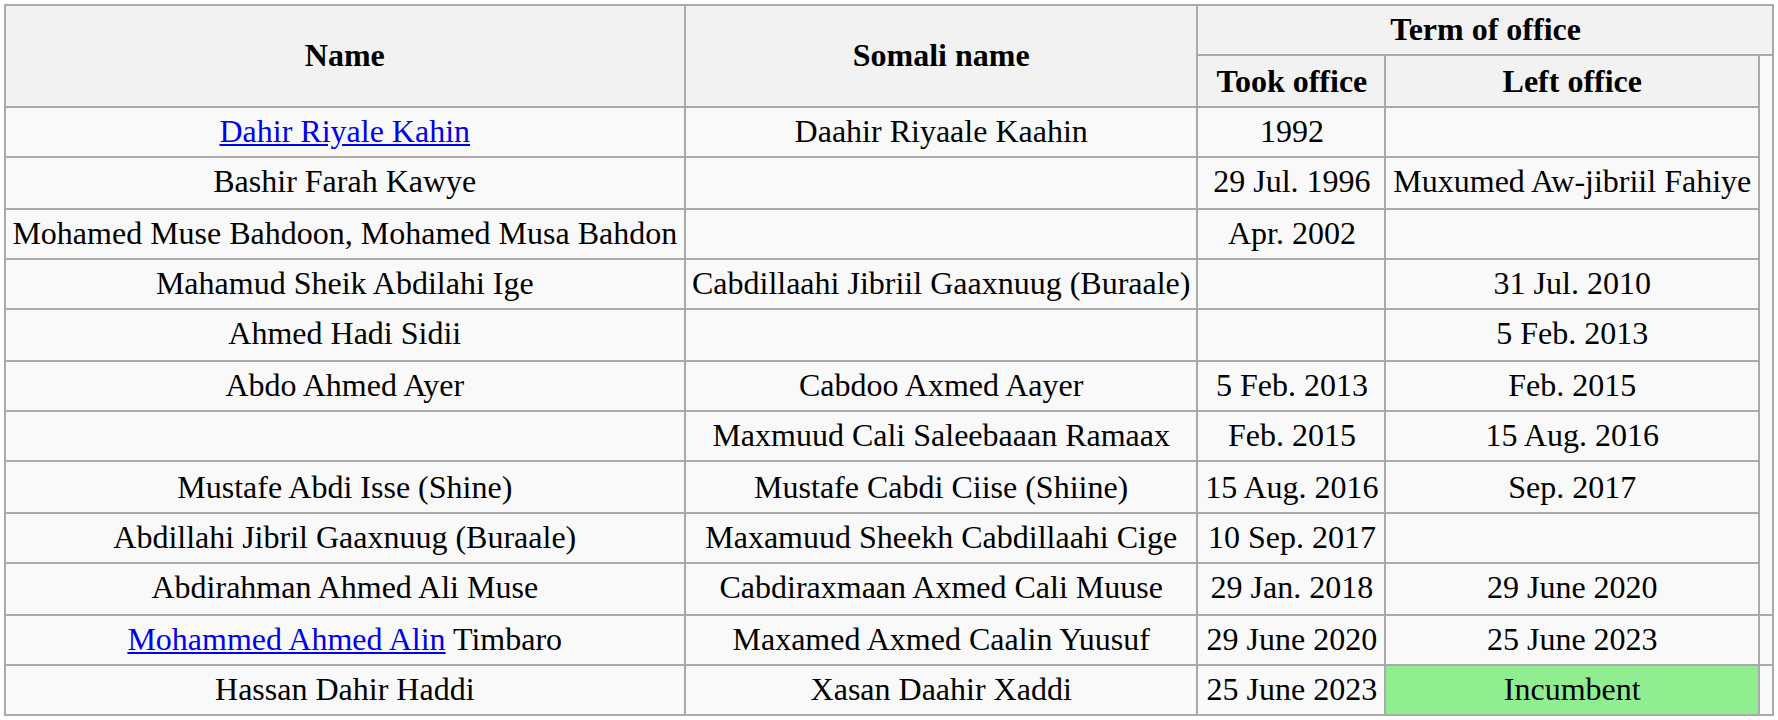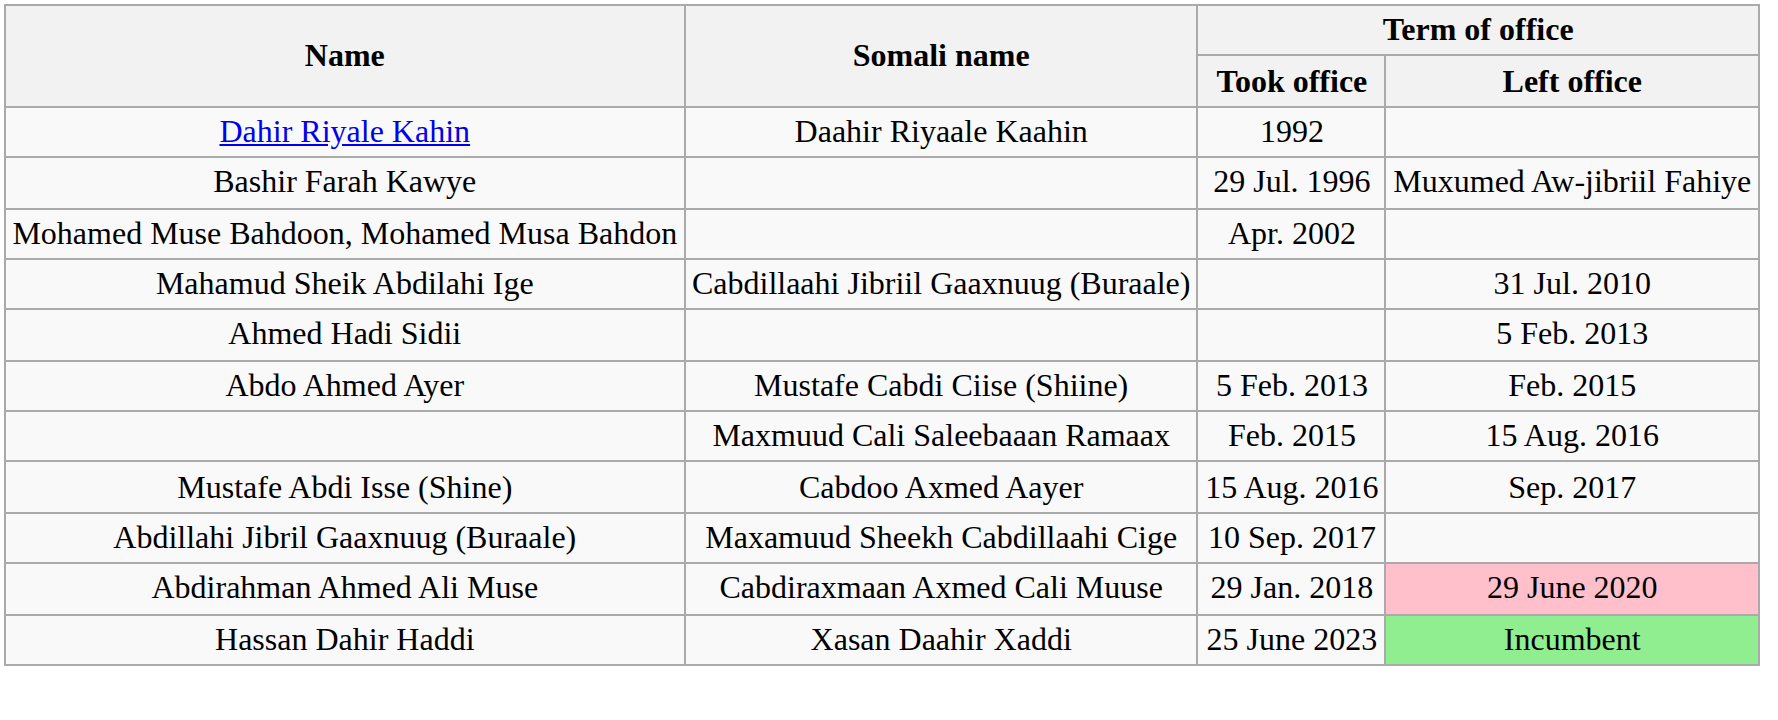Abdo Ahmed Ayer | Somali name: Cabdoo Axmed Aayer -> Mustafe Cabdi Ciise (Shiine)
Mustafe Abdi Isse (Shine) | Somali name: Mustafe Cabdi Ciise (Shiine) -> Cabdoo Axmed Aayer
Abdirahman Ahmed Ali Muse | Term of office / Left office: no background -> pink background
- row: Mohammed Ahmed Alin Timbaro | Maxamed Axmed Caalin Yuusuf | 29 June 2020 | 25 June 2023
